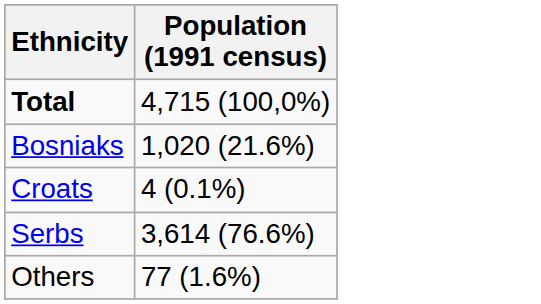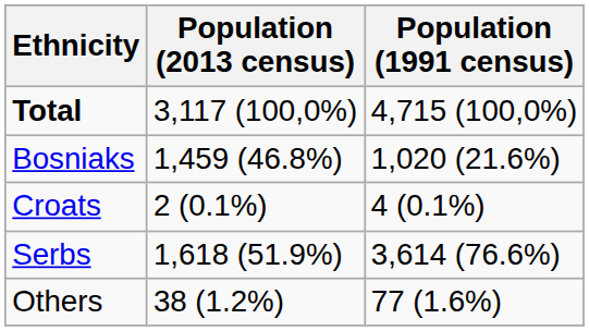+ column: Population (2013 census) | 3,117 (100,0%) | 1,459 (46.8%) | 2 (0.1%) | 1,618 (51.9%) | 38 (1.2%)
